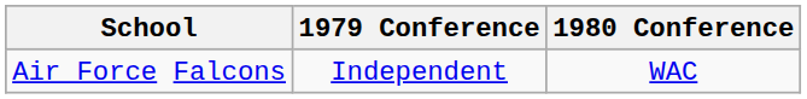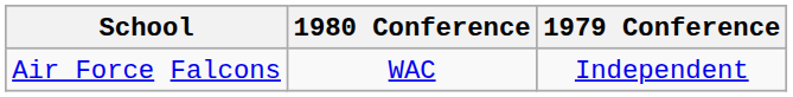columns swapped: 1979 Conference <-> 1980 Conference
